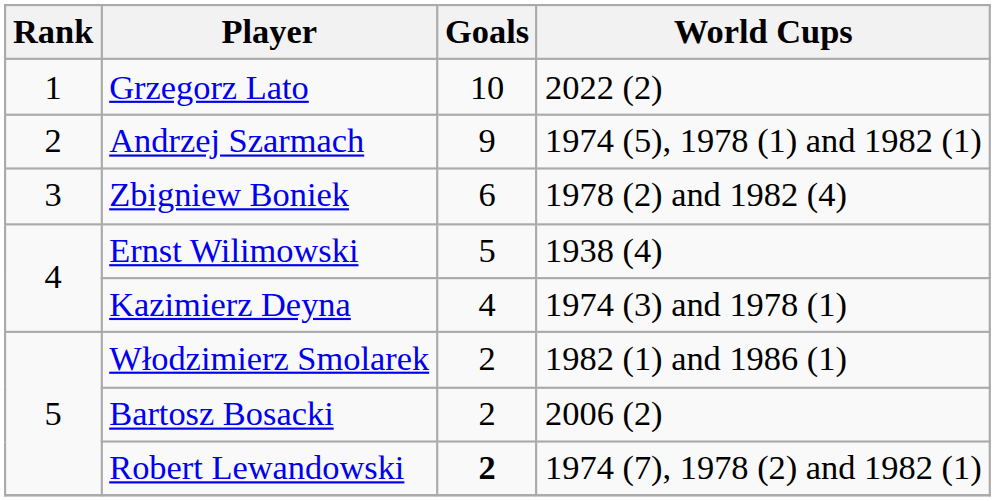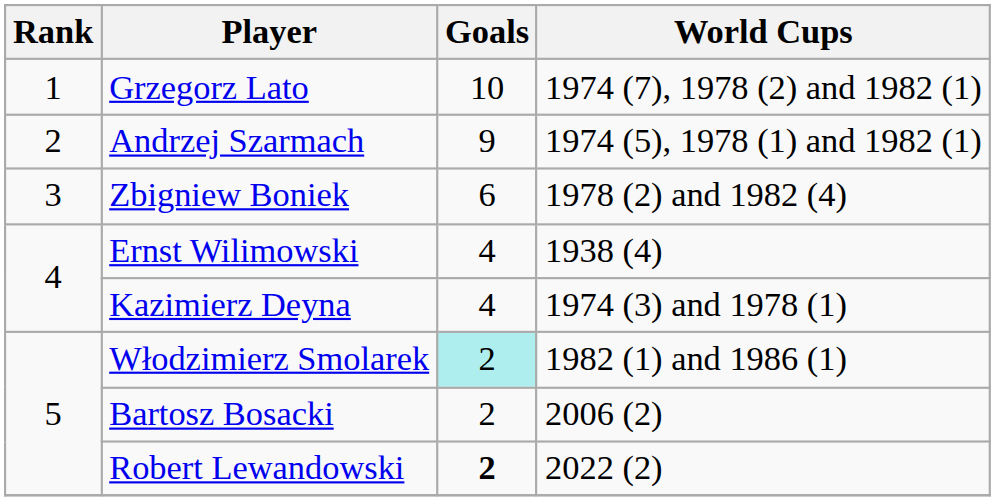Grzegorz Lato | World Cups: 2022 (2) -> 1974 (7), 1978 (2) and 1982 (1)
Ernst Wilimowski | Goals: 5 -> 4
Włodzimierz Smolarek | Goals: no background -> paleturquoise background
Robert Lewandowski | World Cups: 1974 (7), 1978 (2) and 1982 (1) -> 2022 (2)
